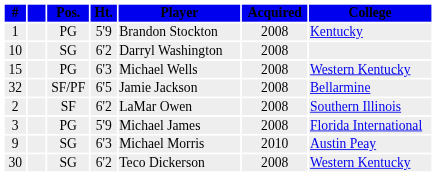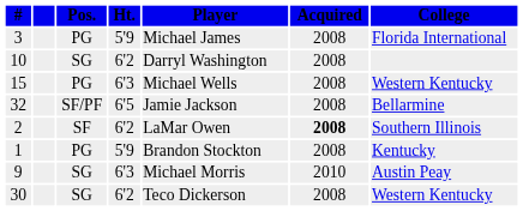rows swapped: 1 <-> 3
2 | Acquired: normal -> bold
